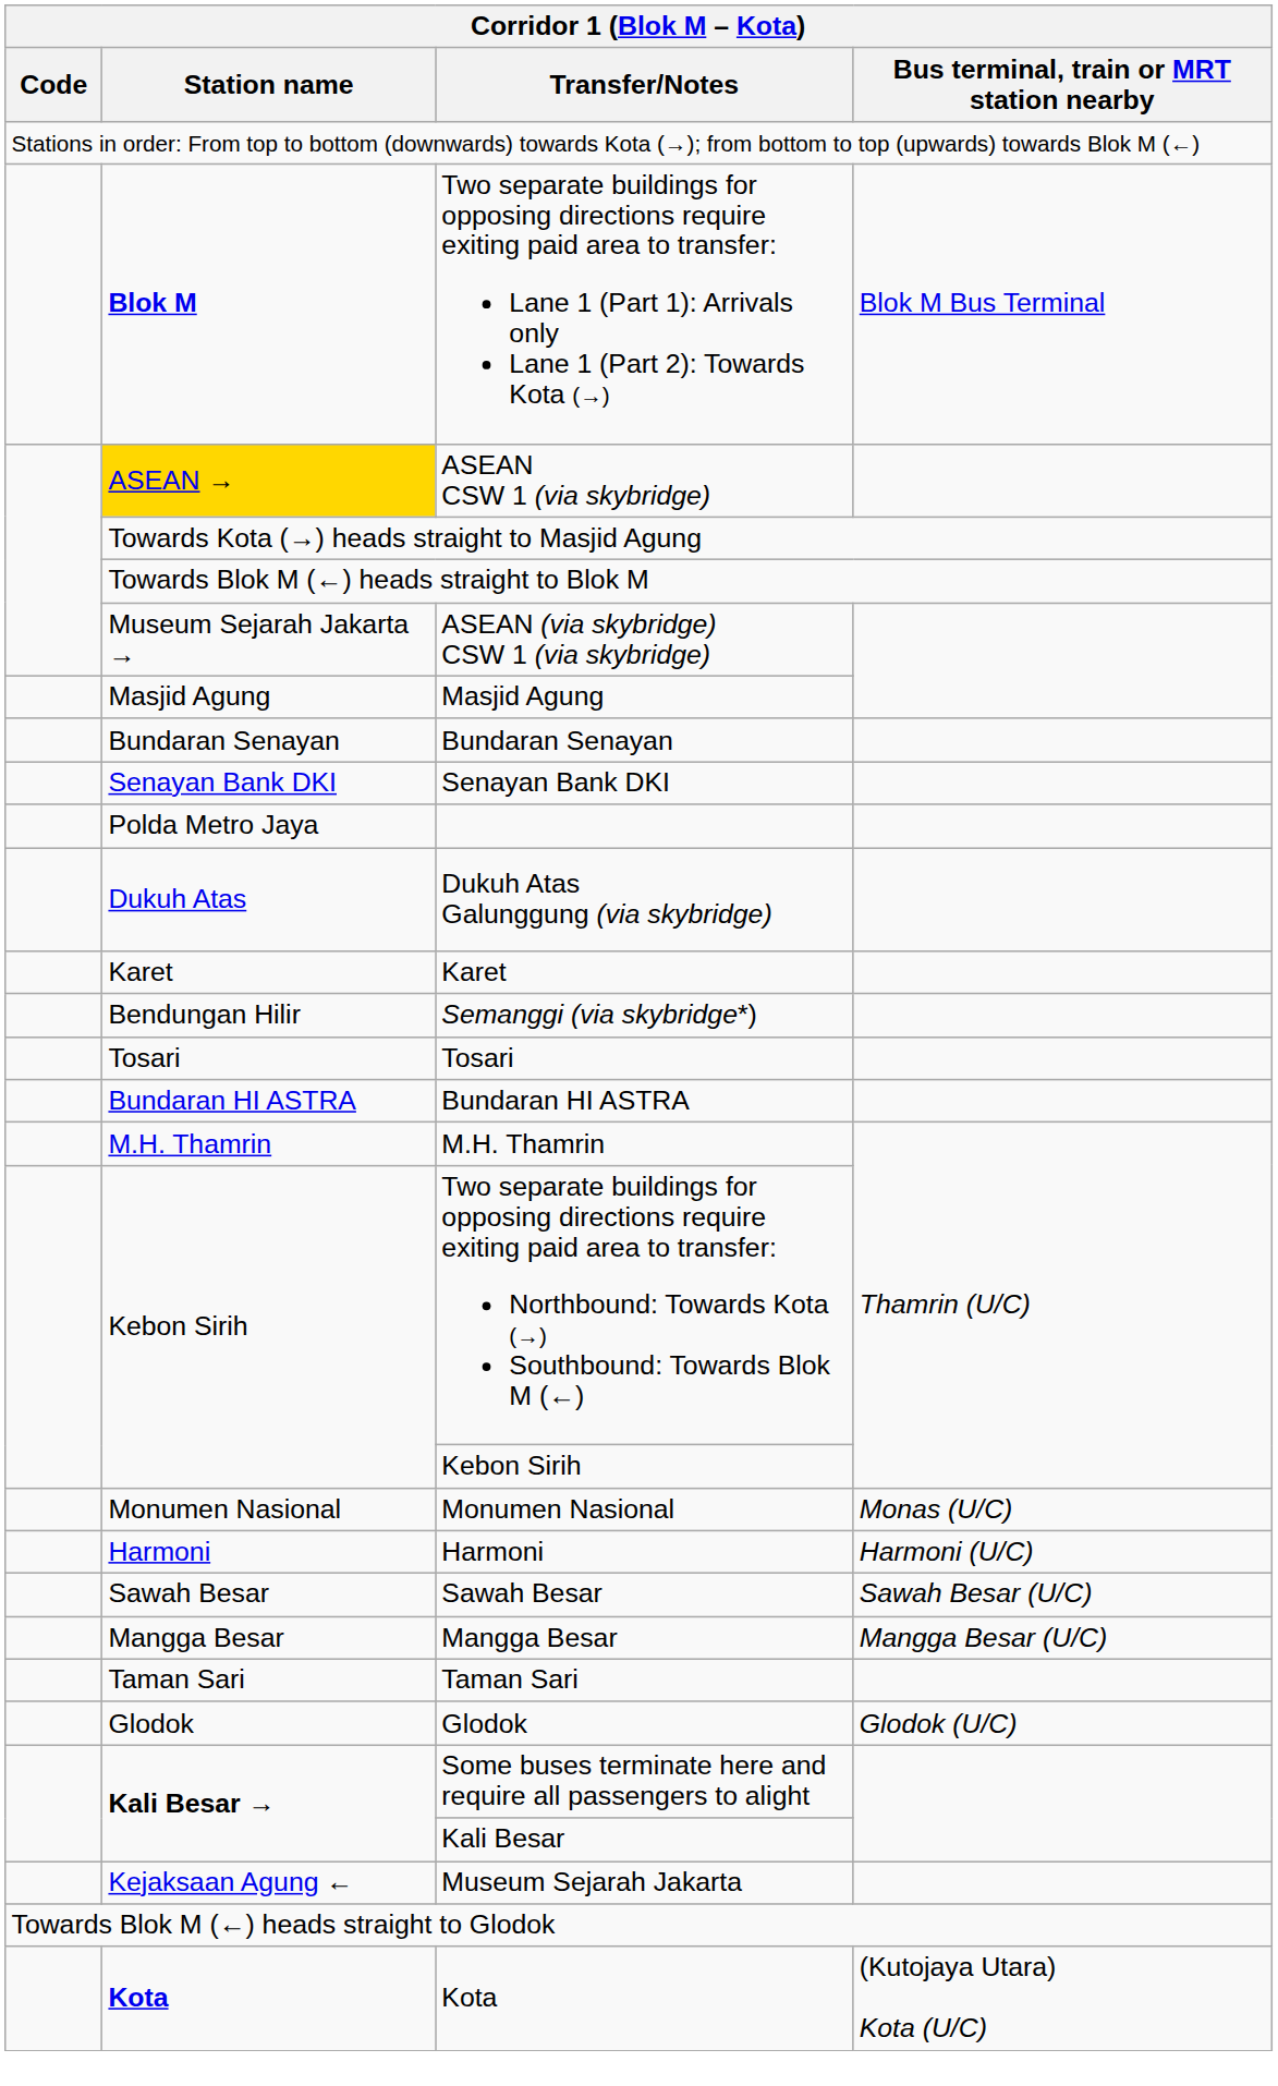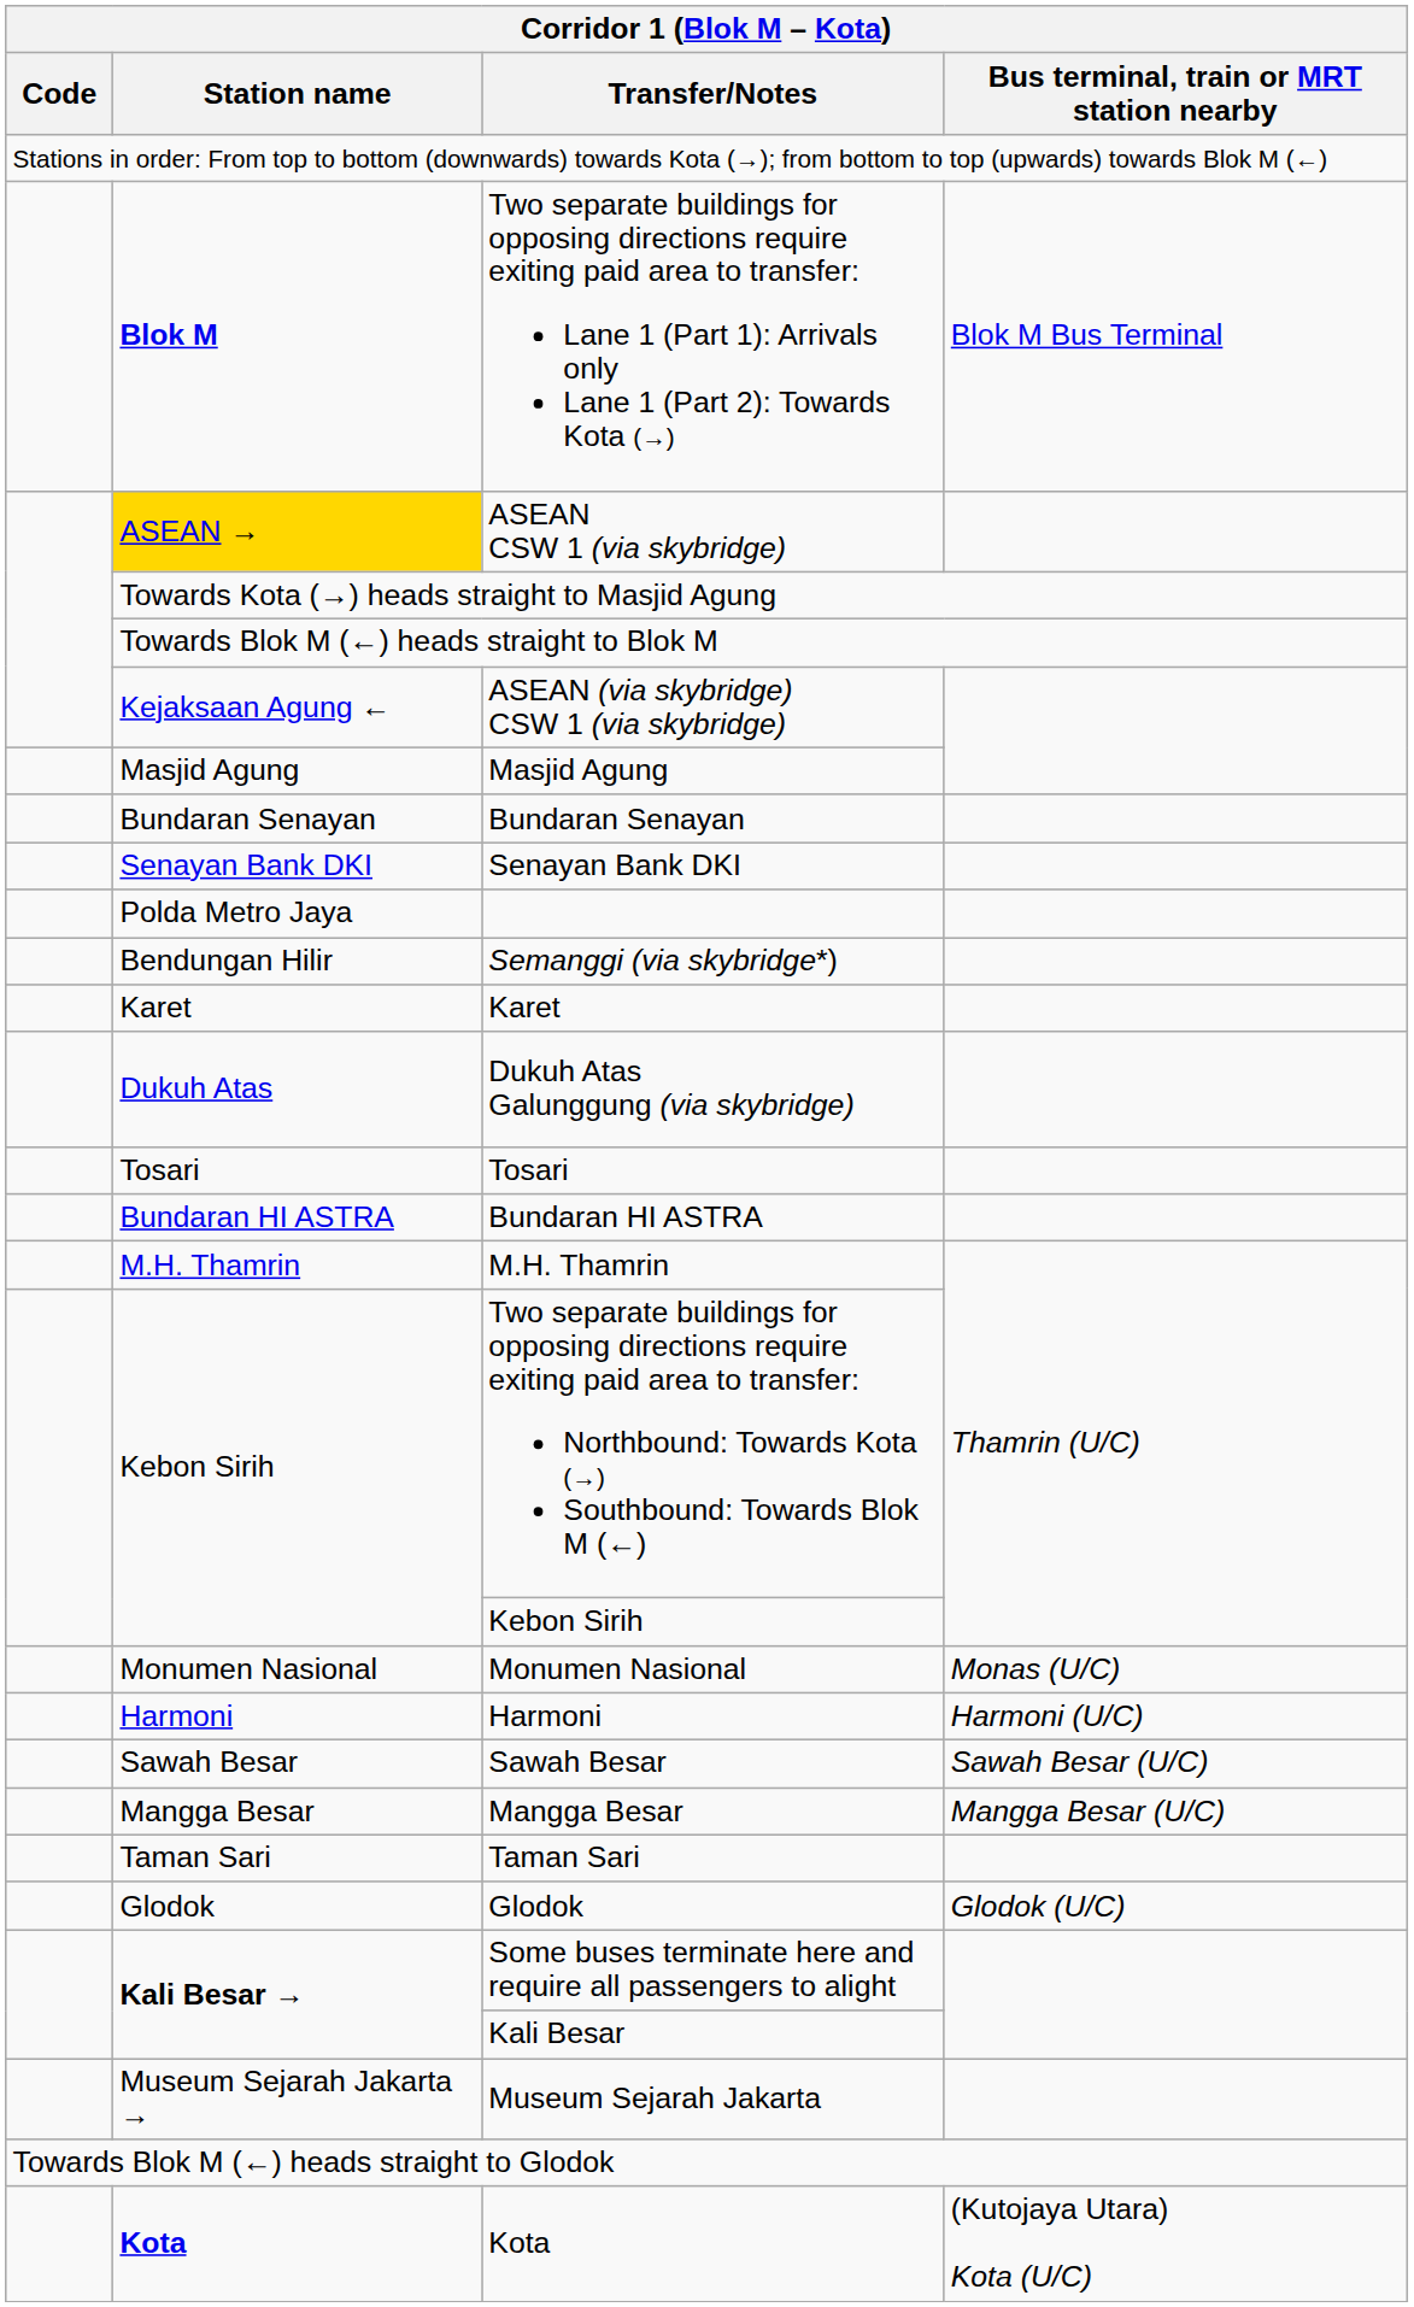ASEAN (via skybridge) CSW 1 (via skybridge) | Station name: Museum Sejarah Jakarta → -> Kejaksaan Agung ←
rows swapped: Semanggi (via skybridge*) <-> Dukuh Atas Galunggung (via skybridge)
Museum Sejarah Jakarta | Station name: Kejaksaan Agung ← -> Museum Sejarah Jakarta →
